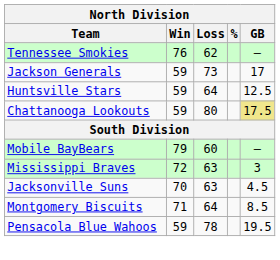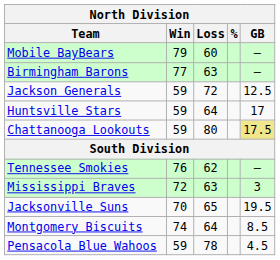rows swapped: Tennessee Smokies <-> Mobile BayBears
+ row: Birmingham Barons | 77 | 63 | –
Jackson Generals | Loss: 73 -> 72
Jackson Generals | GB: 17 -> 12.5
Huntsville Stars | GB: 12.5 -> 17
Jacksonville Suns | Loss: 63 -> 65
Jacksonville Suns | GB: 4.5 -> 19.5
Montgomery Biscuits | Win: 71 -> 74
Pensacola Blue Wahoos | GB: 19.5 -> 4.5
